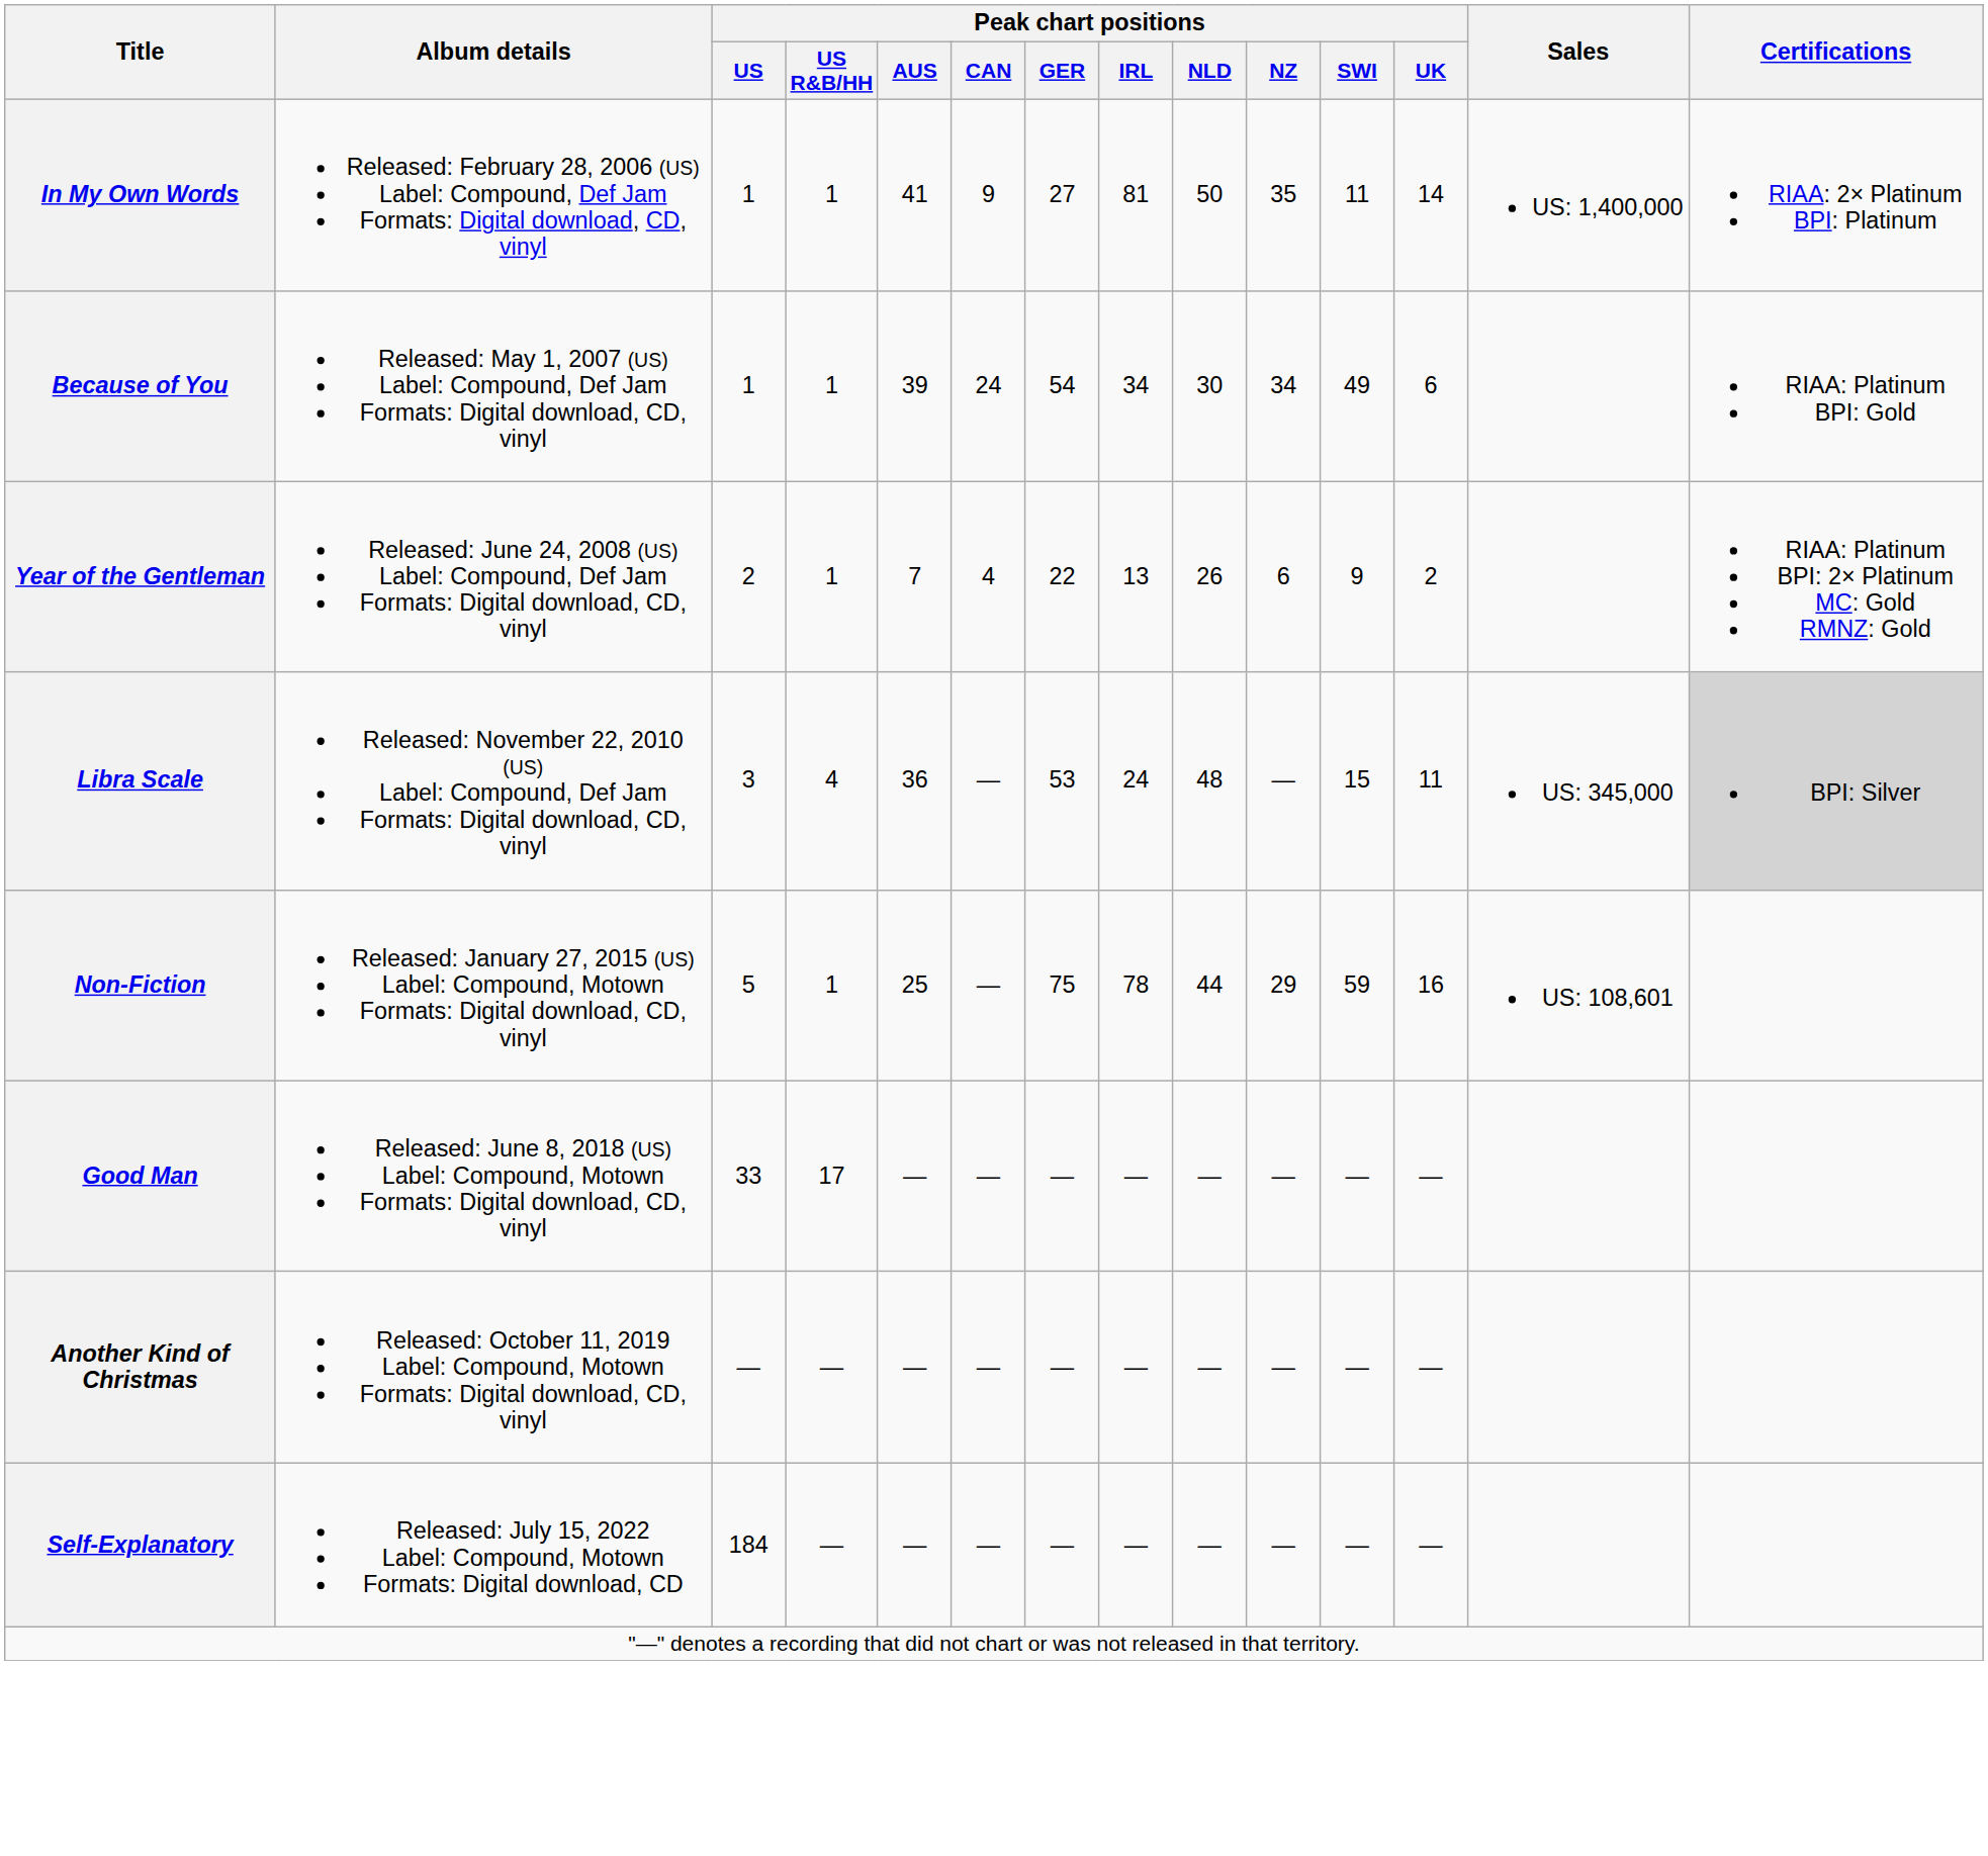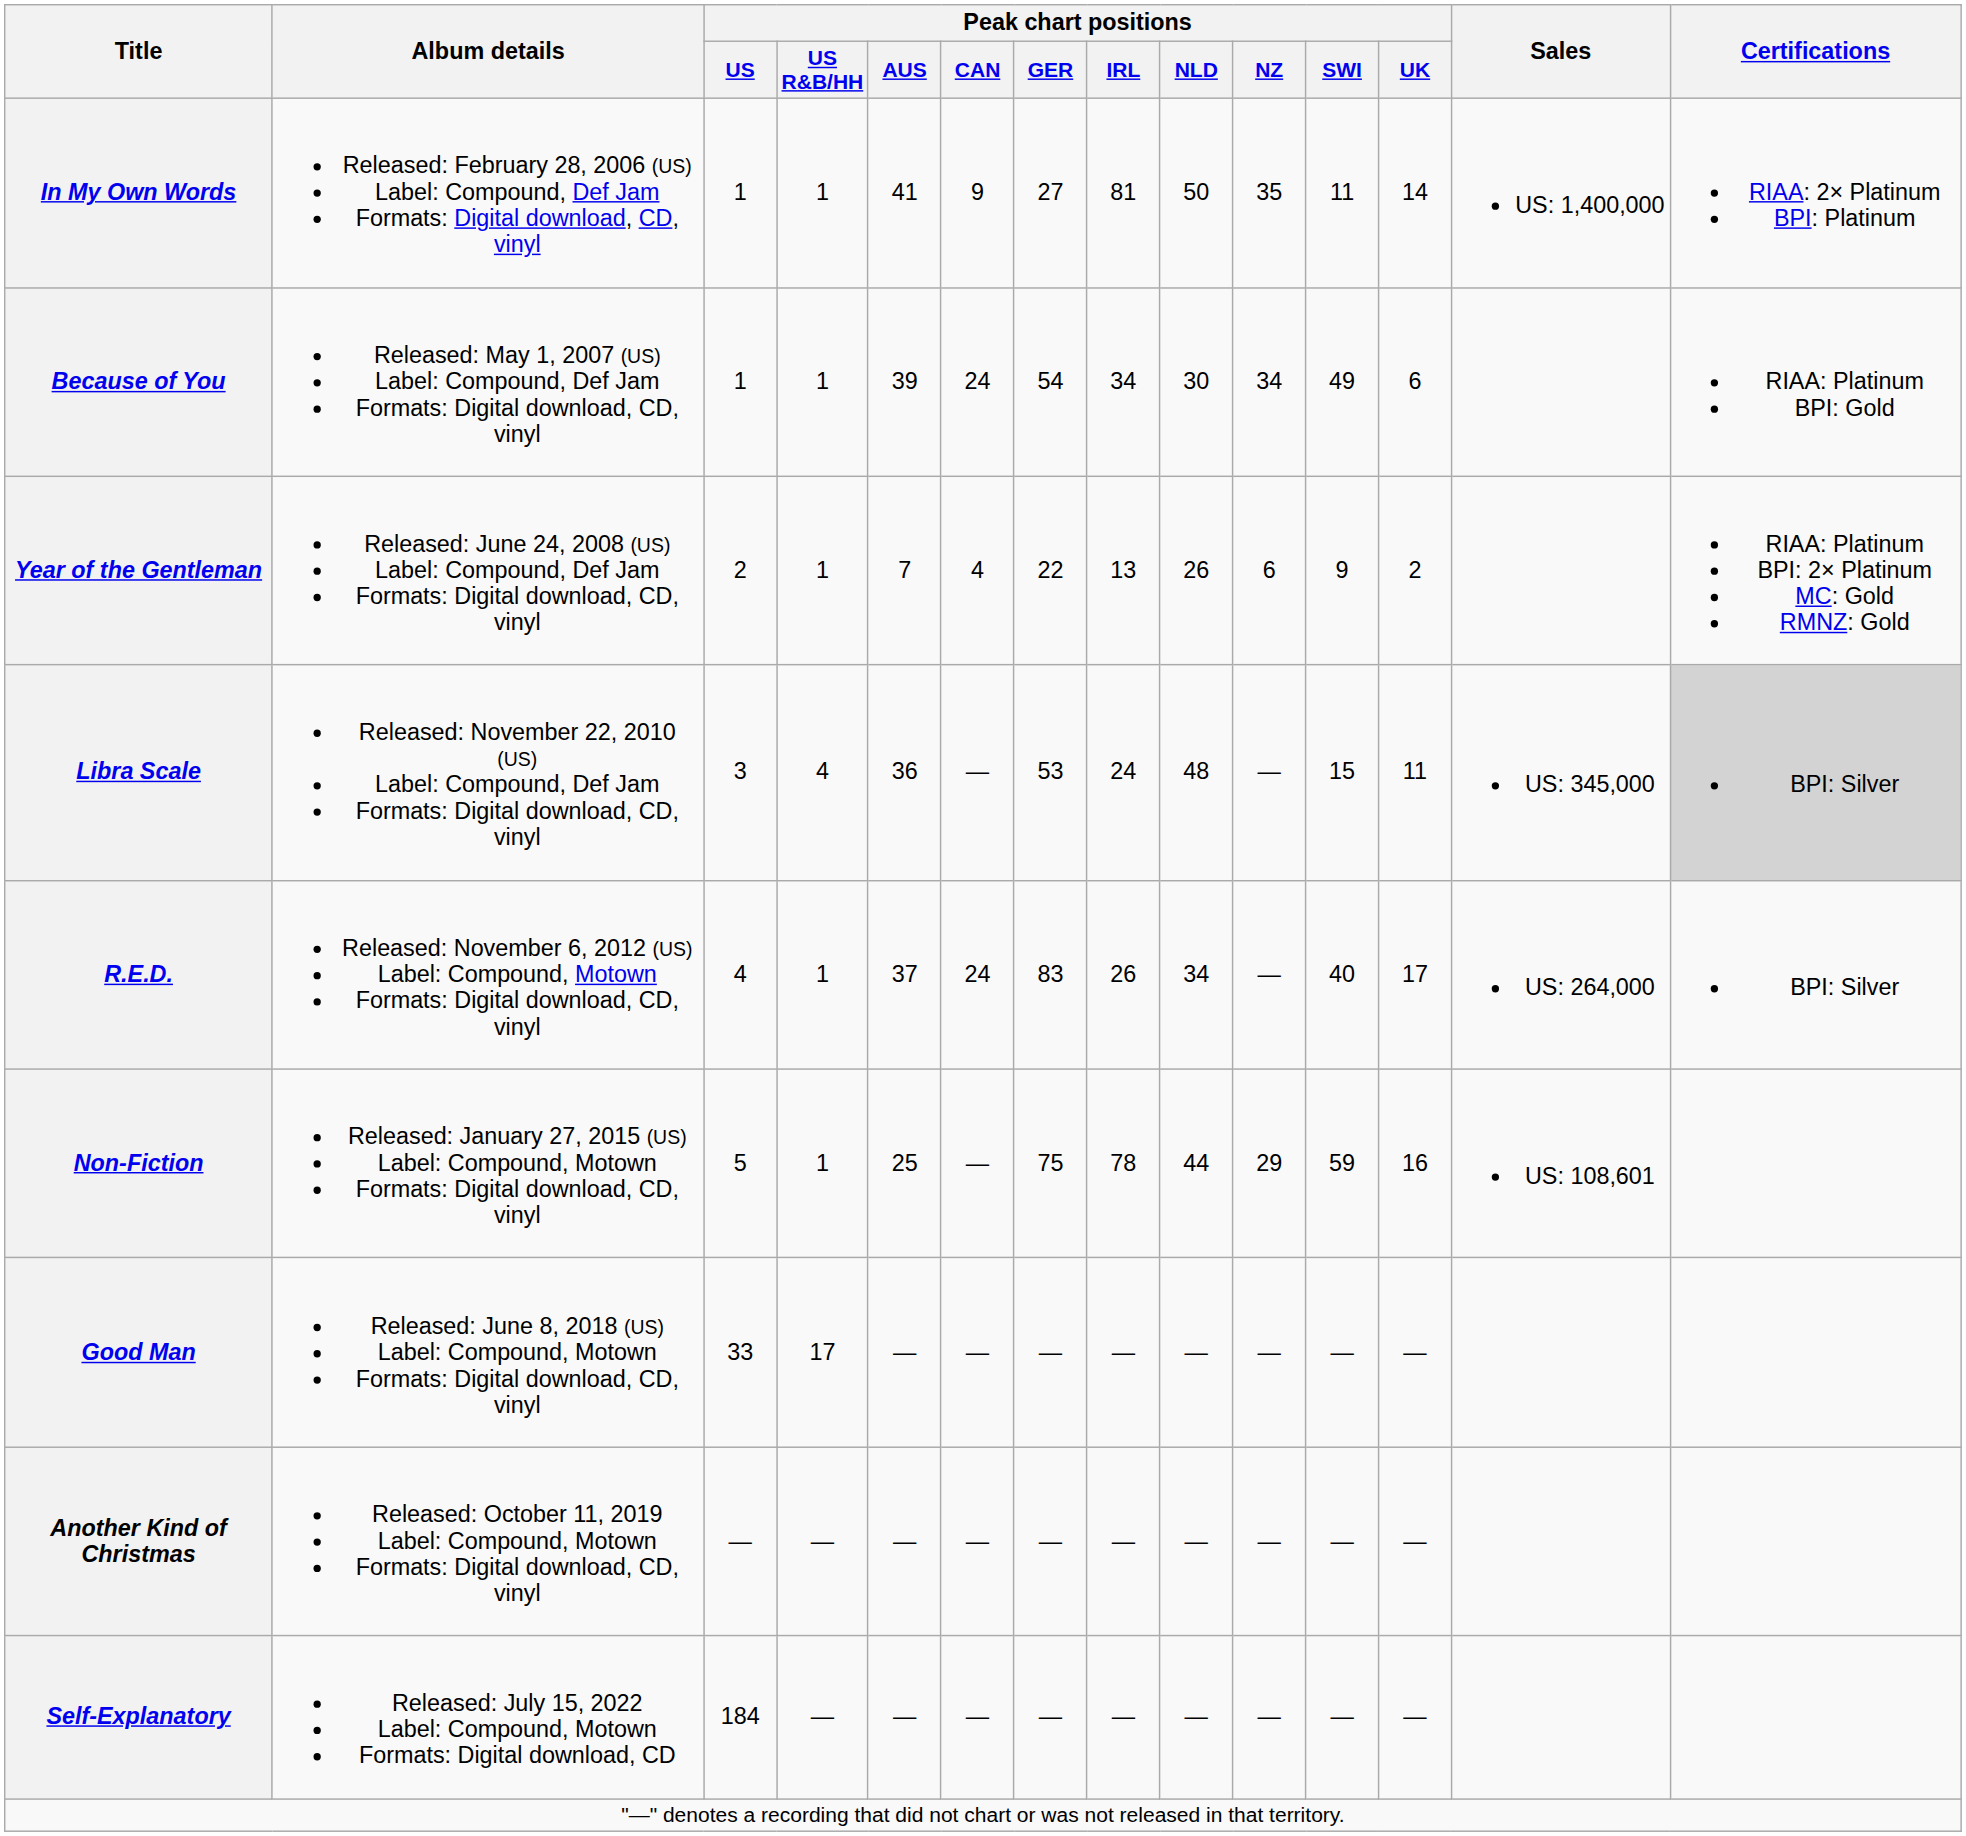+ row: R.E.D. | Released: November 6, 2012 (US) Label: Compound, Motown Formats: Digital download, CD, vinyl | 4 | 1 | 37 | 24 | 83 | 26 | 34 | — | 40 | 17 | US: 264,000 | BPI: Silver
